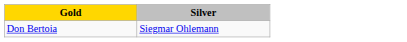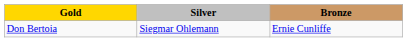+ column: Bronze | Ernie Cunliffe
